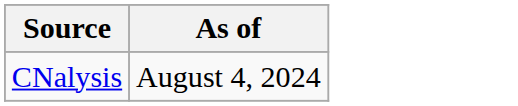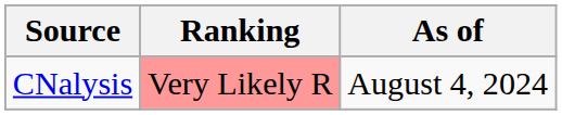+ column: Ranking | Very Likely R
